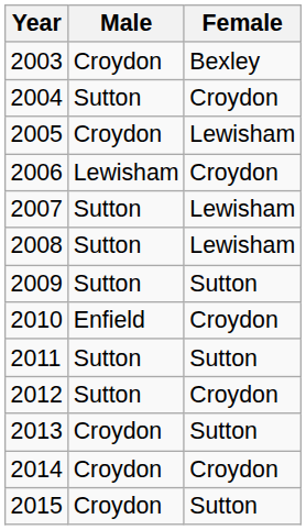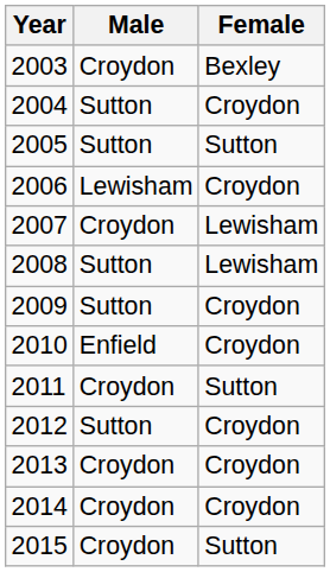2005 | Male: Croydon -> Sutton
2005 | Female: Lewisham -> Sutton
2007 | Male: Sutton -> Croydon
2009 | Female: Sutton -> Croydon
2011 | Male: Sutton -> Croydon
2013 | Female: Sutton -> Croydon
